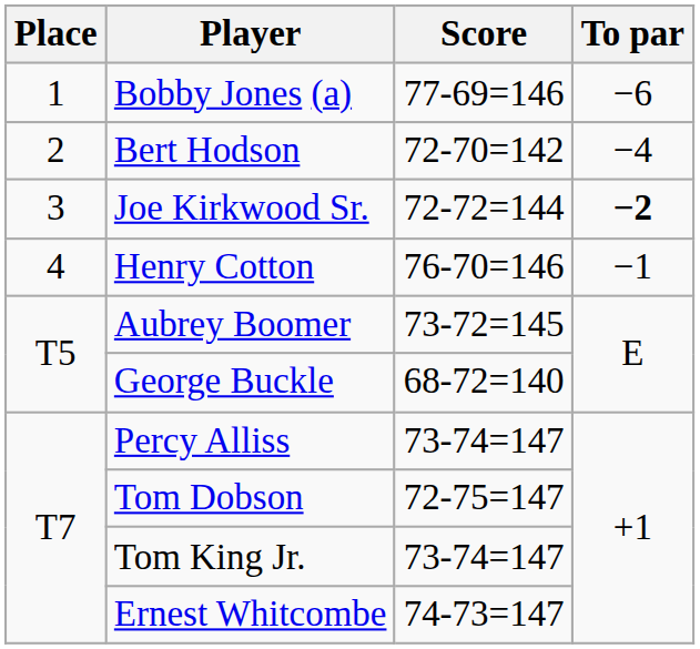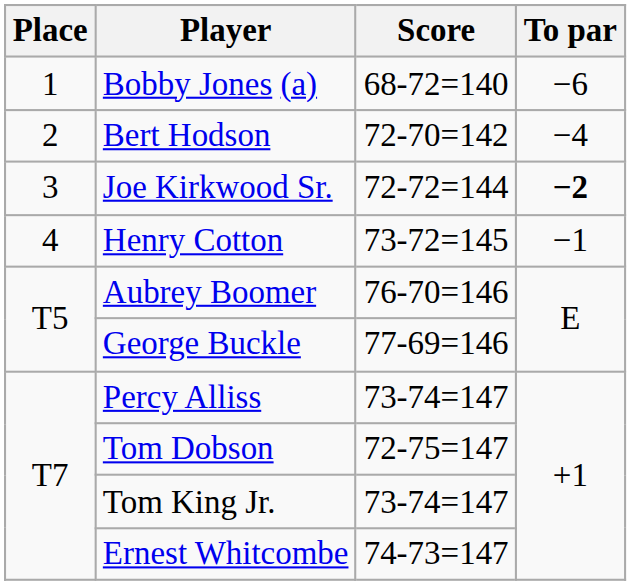Bobby Jones (a) | Score: 77-69=146 -> 68-72=140
Henry Cotton | Score: 76-70=146 -> 73-72=145
Aubrey Boomer | Score: 73-72=145 -> 76-70=146
George Buckle | Score: 68-72=140 -> 77-69=146
